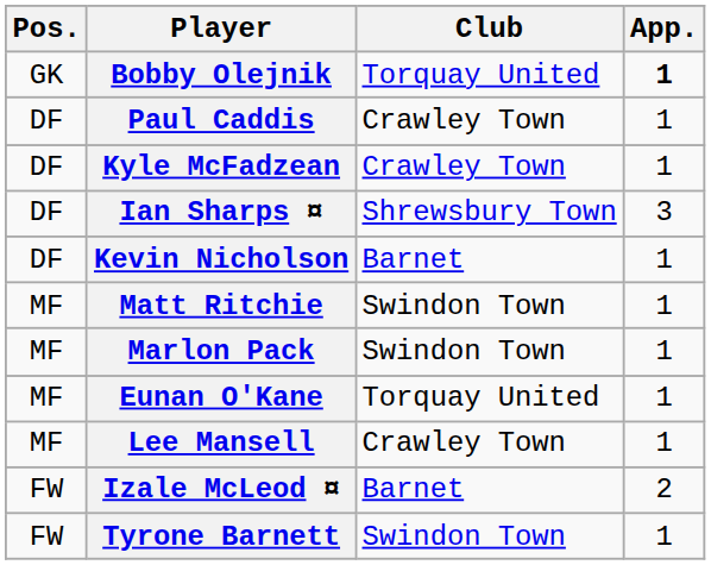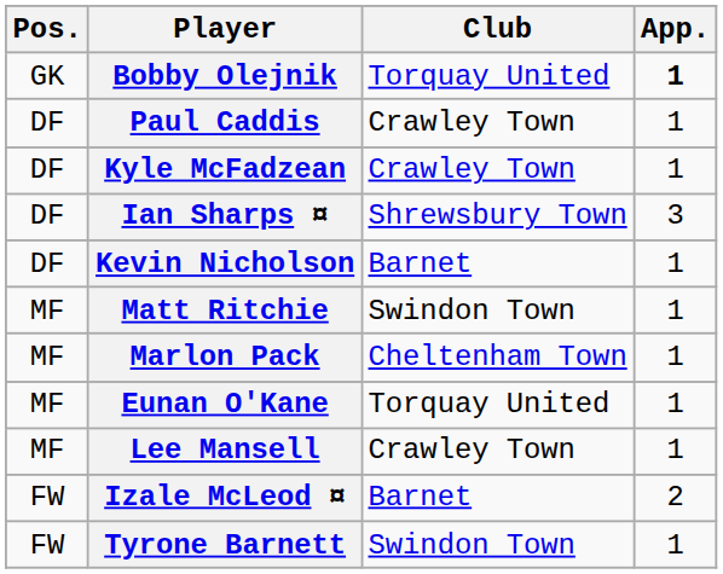Marlon Pack | Club: Swindon Town -> Cheltenham Town
